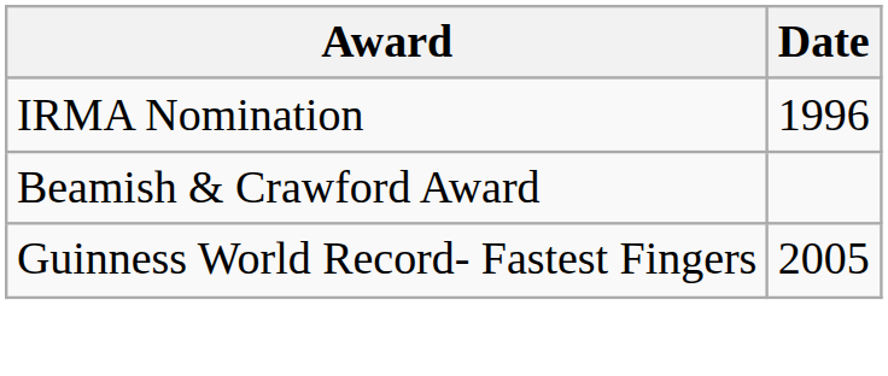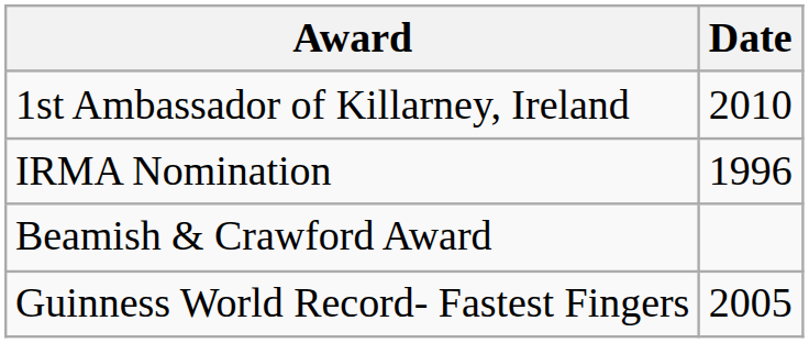+ row: 1st Ambassador of Killarney, Ireland | 2010
